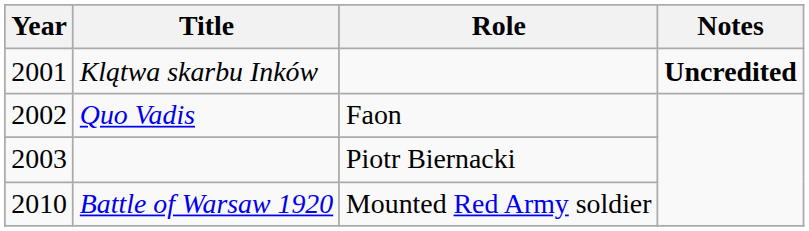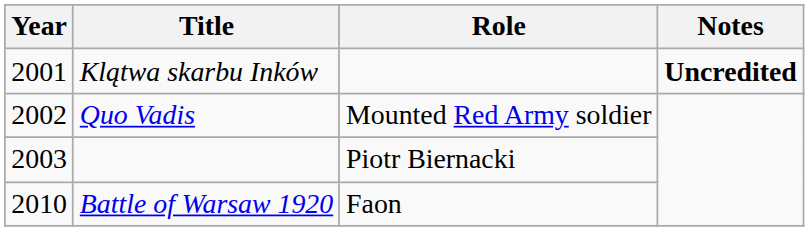Quo Vadis | Role: Faon -> Mounted Red Army soldier
Battle of Warsaw 1920 | Role: Mounted Red Army soldier -> Faon
